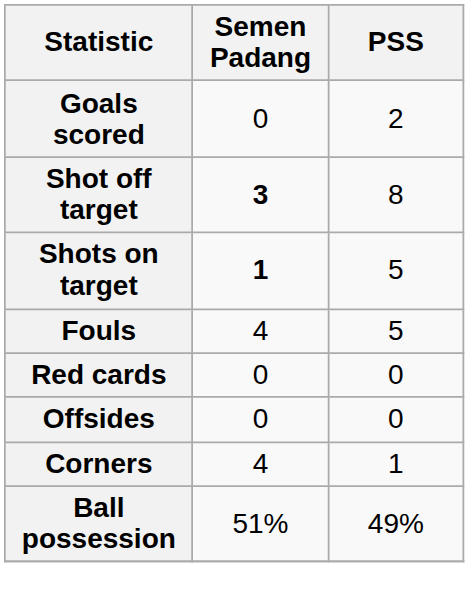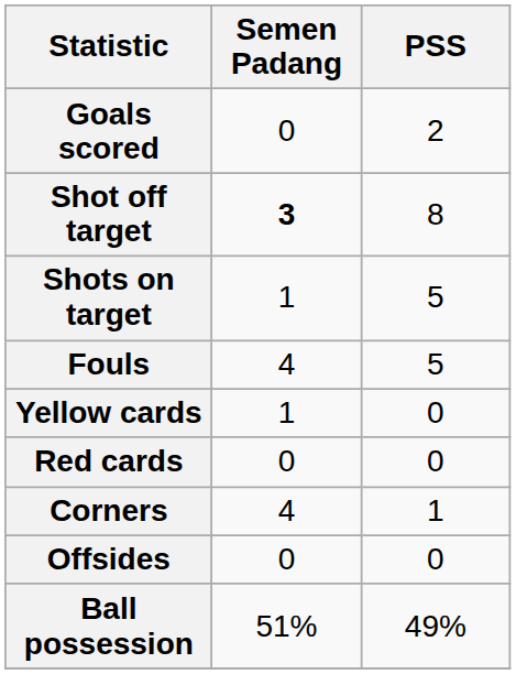Shots on target | Semen Padang: bold -> normal
+ row: Yellow cards | 1 | 0
rows swapped: Offsides <-> Corners
